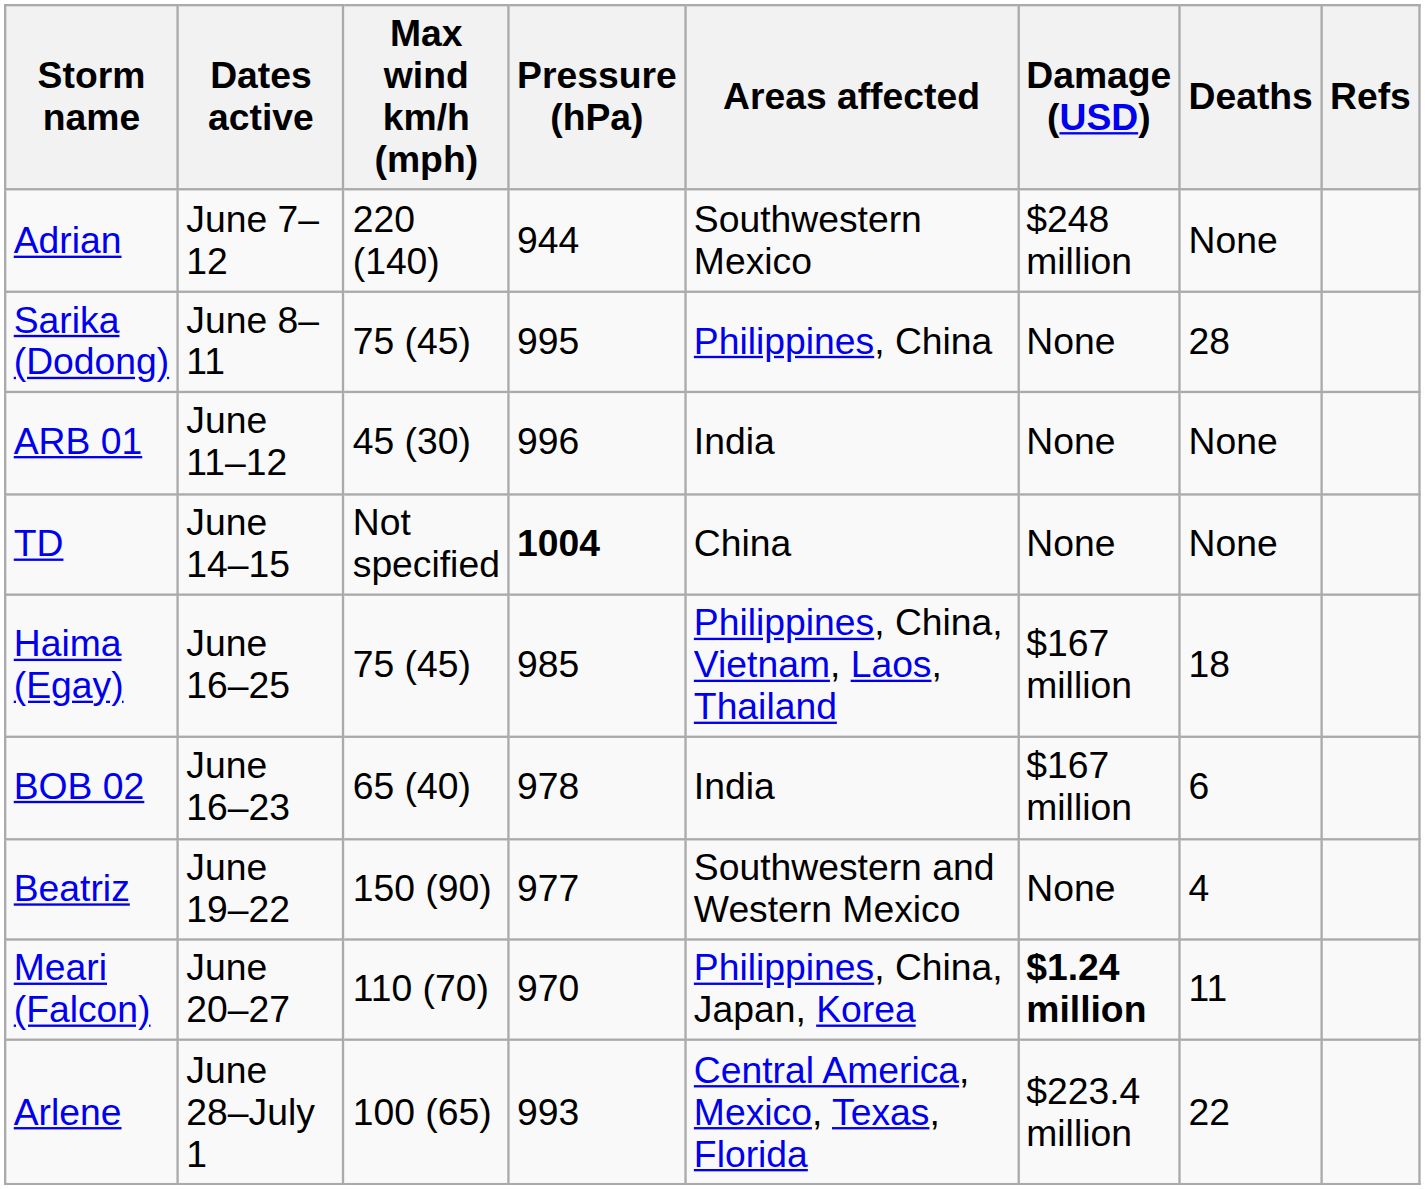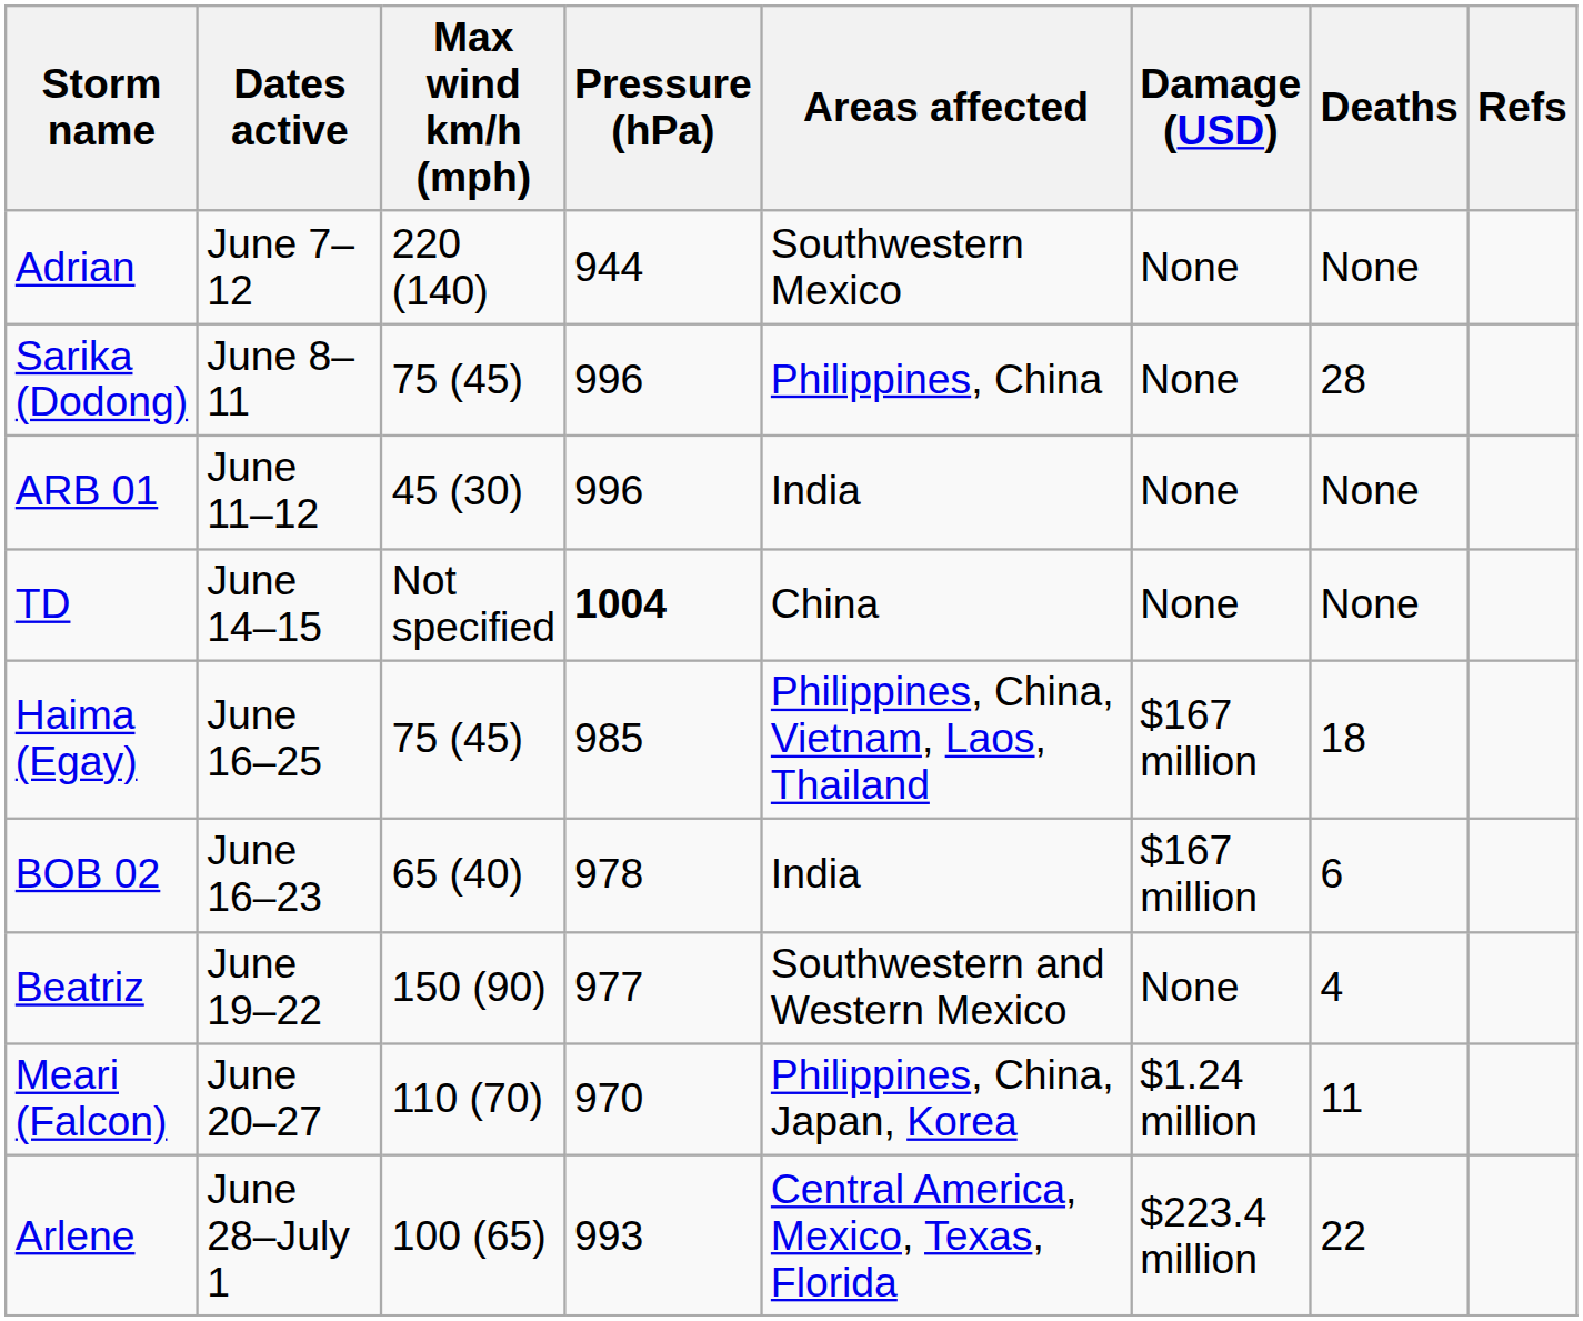Adrian | Damage (USD): $248 million -> None
Sarika (Dodong) | Pressure (hPa): 995 -> 996
Meari (Falcon) | Damage (USD): bold -> normal
